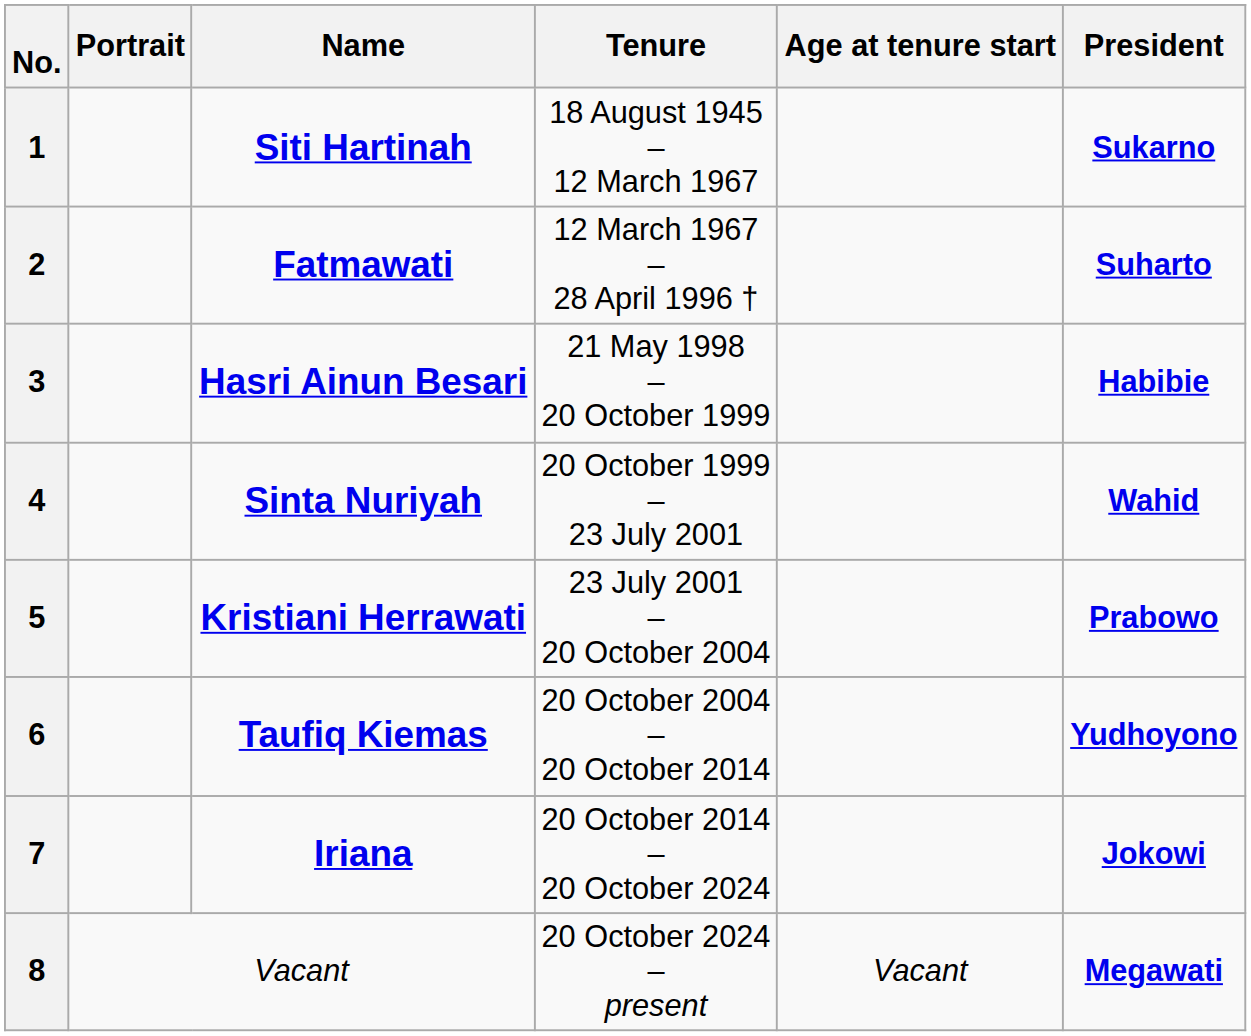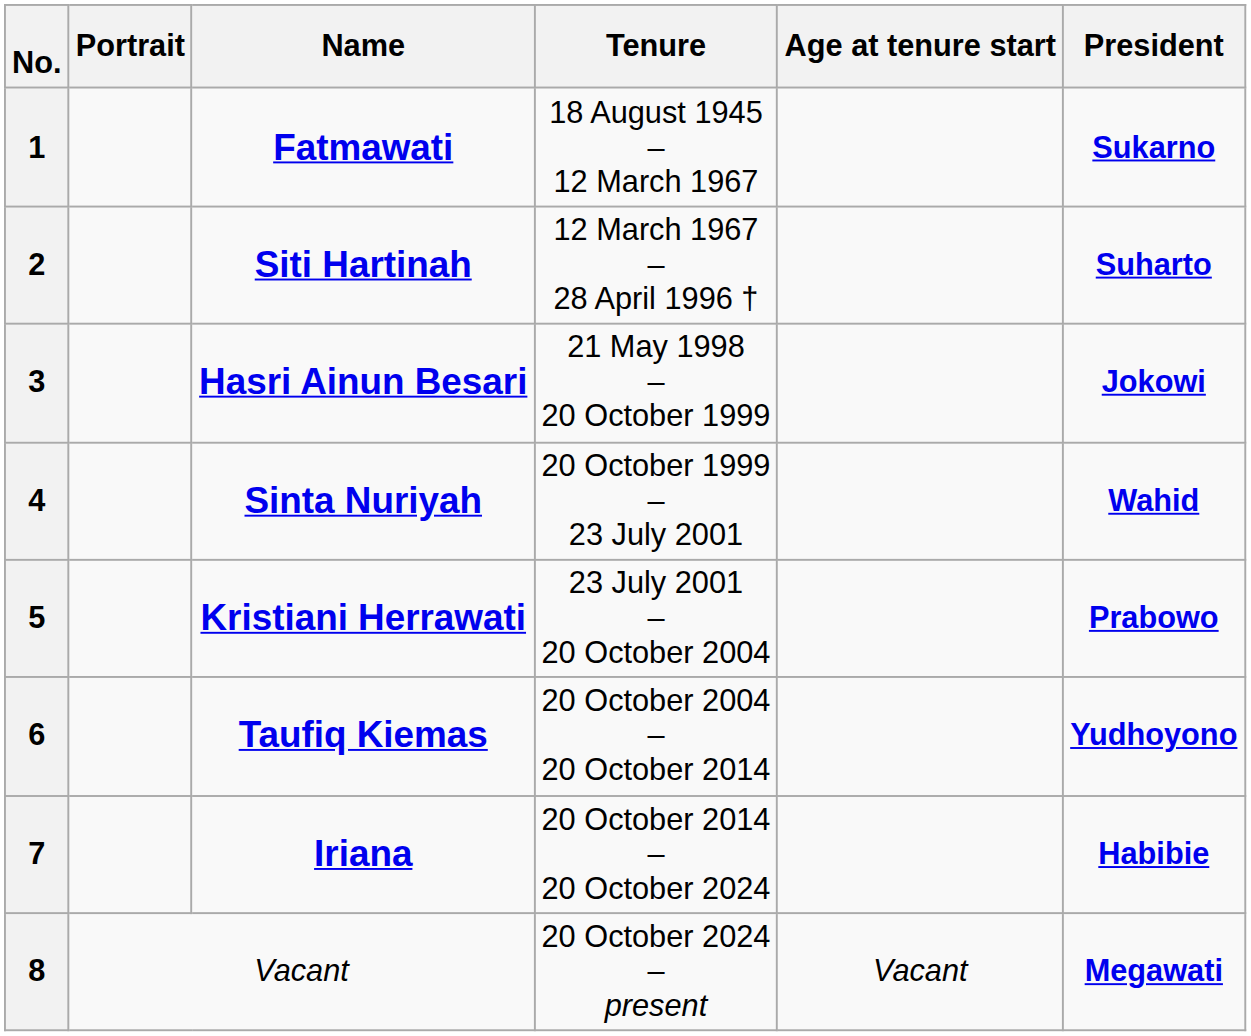1 | Name: Siti Hartinah -> Fatmawati
2 | Name: Fatmawati -> Siti Hartinah
3 | President: Habibie -> Jokowi
7 | President: Jokowi -> Habibie
